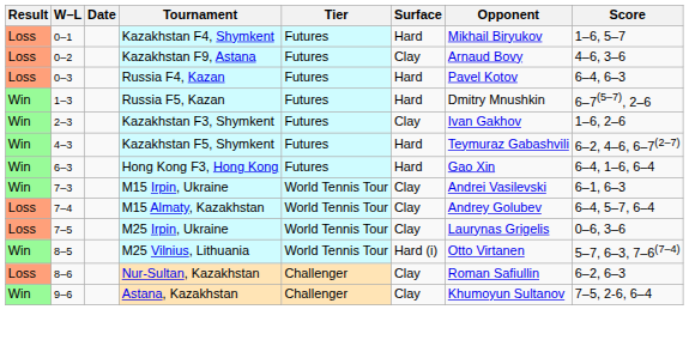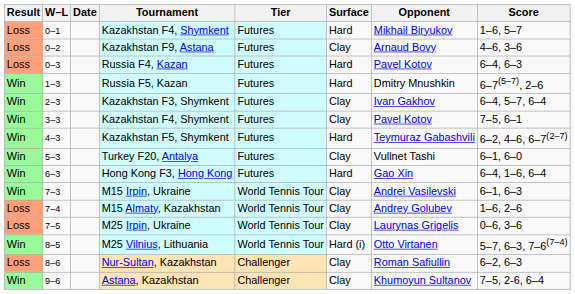Kazakhstan F3, Shymkent | Score: 1–6, 2–6 -> 6–4, 5–7, 6–4
+ row: Win | 3–3 | Kazakhstan F4, Shymkent | Futures | Clay | Pavel Kotov | 7–5, 6–1
+ row: Win | 5–3 | Turkey F20, Antalya | Futures | Clay | Vullnet Tashi | 6–1, 6–0
M15 Almaty, Kazakhstan | Score: 6–4, 5–7, 6–4 -> 1–6, 2–6
